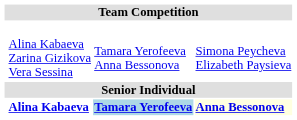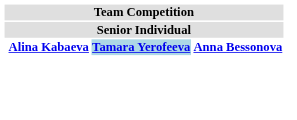- row: Alina Kabaeva Zarina Gizikova Vera Sessina | Tamara Yerofeeva Anna Bessonova | Simona Peycheva Elizabeth Paysieva
Alina Kabaeva | column 4: lightyellow background -> no background
